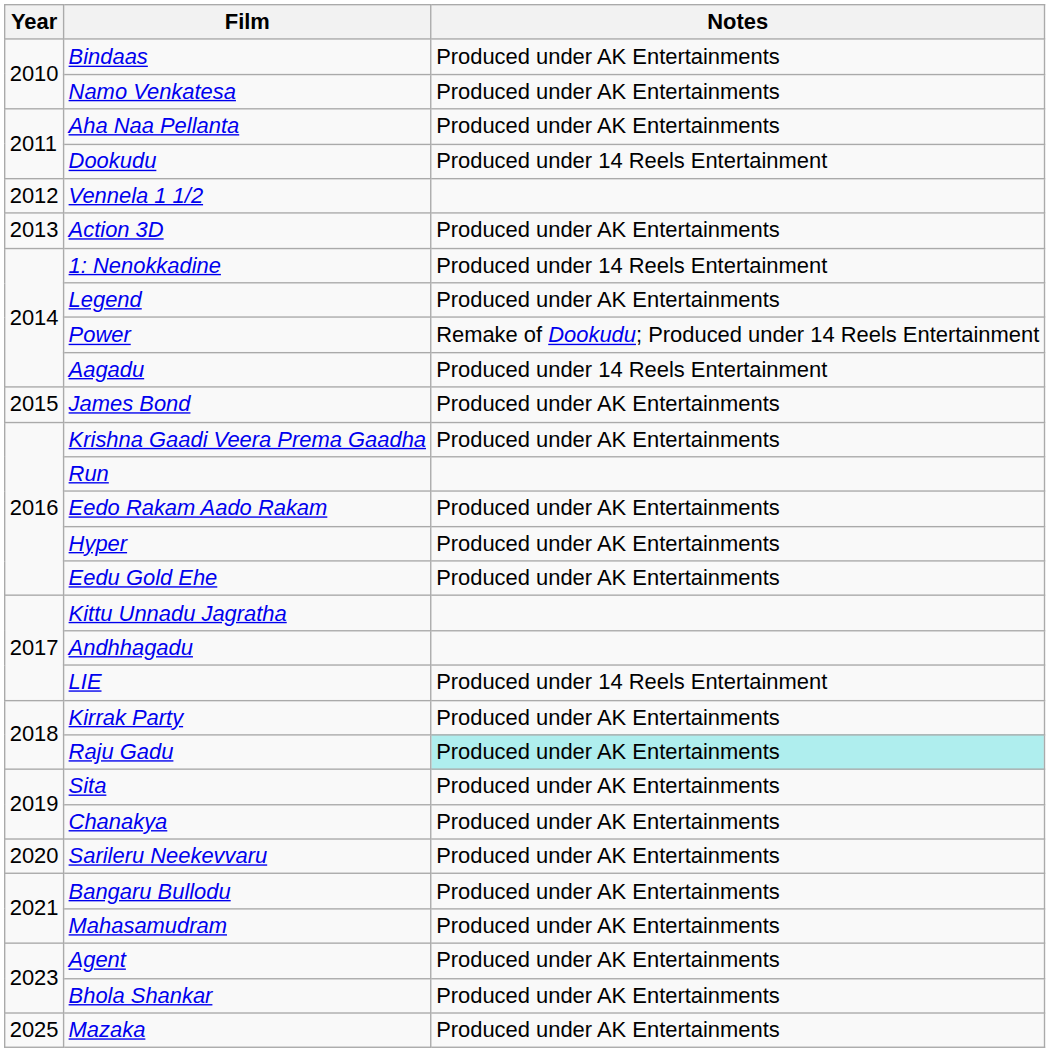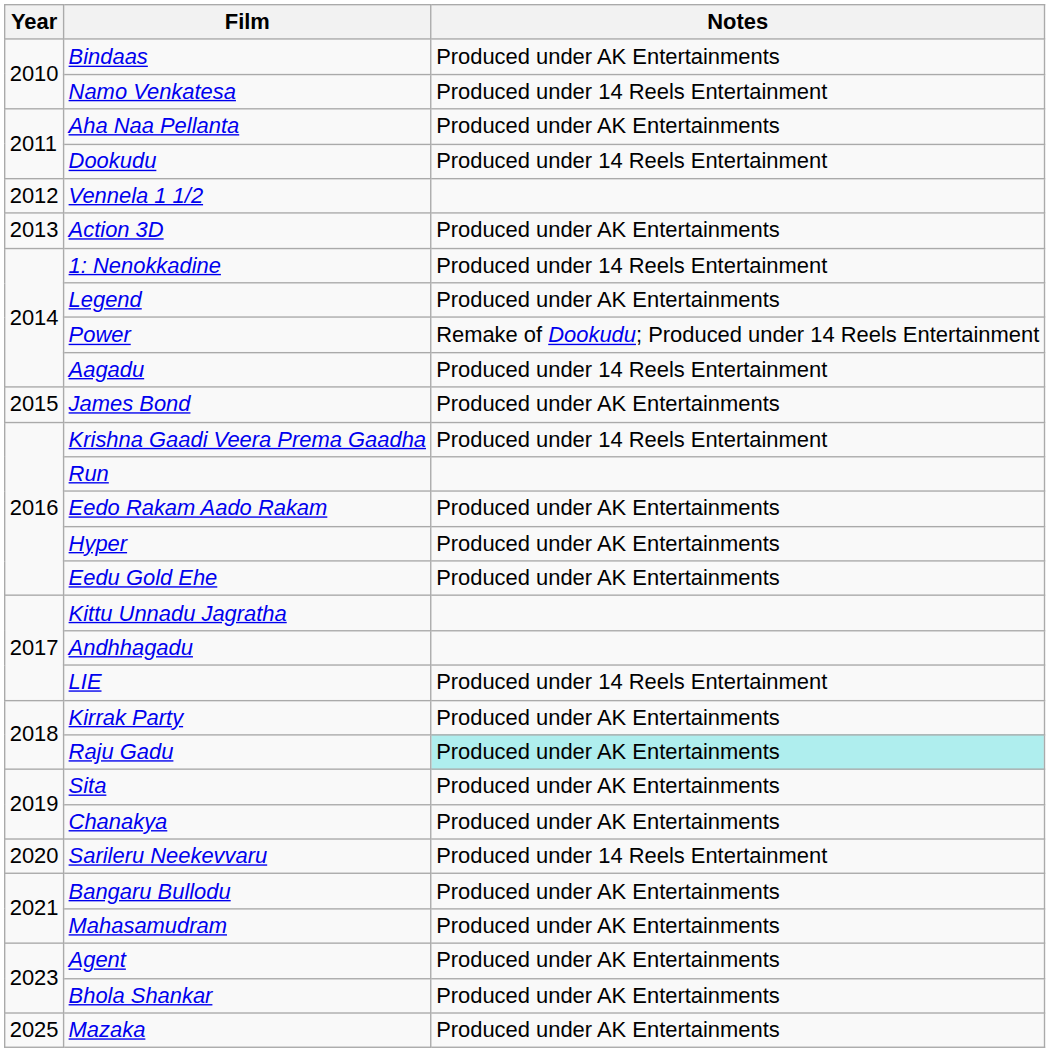Namo Venkatesa | Notes: Produced under AK Entertainments -> Produced under 14 Reels Entertainment
Krishna Gaadi Veera Prema Gaadha | Notes: Produced under AK Entertainments -> Produced under 14 Reels Entertainment
Sarileru Neekevvaru | Notes: Produced under AK Entertainments -> Produced under 14 Reels Entertainment
